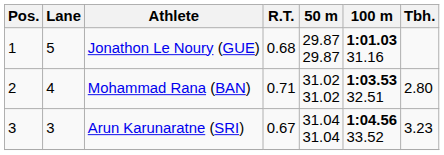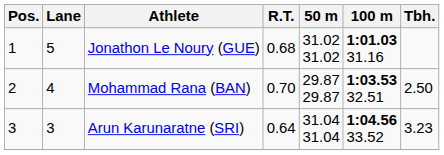Jonathon Le Noury (GUE) | 50 m: 29.87 29.87 -> 31.02 31.02
Mohammad Rana (BAN) | R.T.: 0.71 -> 0.70
Mohammad Rana (BAN) | 50 m: 31.02 31.02 -> 29.87 29.87
Mohammad Rana (BAN) | Tbh.: 2.80 -> 2.50
Arun Karunaratne (SRI) | R.T.: 0.67 -> 0.64
